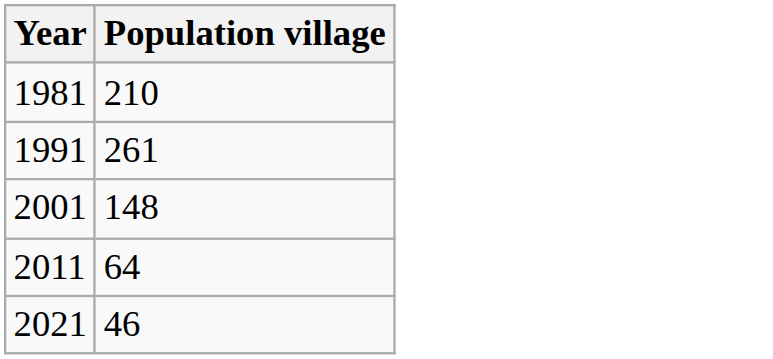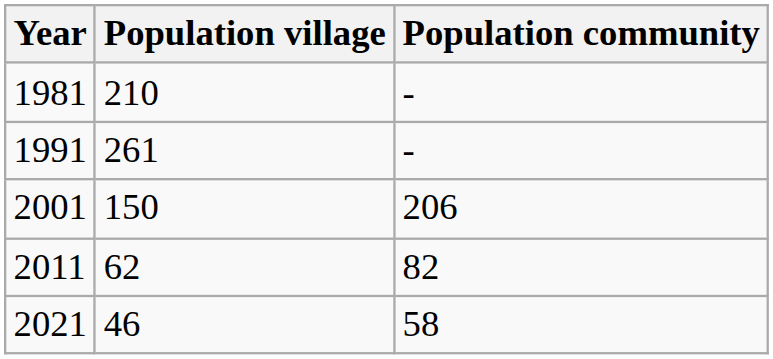+ column: Population community | - | - | 206 | 82 | 58
2001 | Population village: 148 -> 150
2011 | Population village: 64 -> 62
